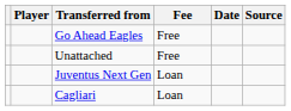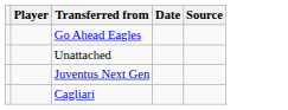- column: Fee | Free | Free | Loan | Loan
